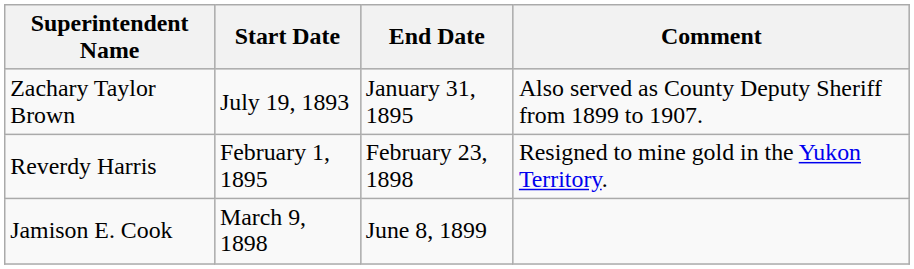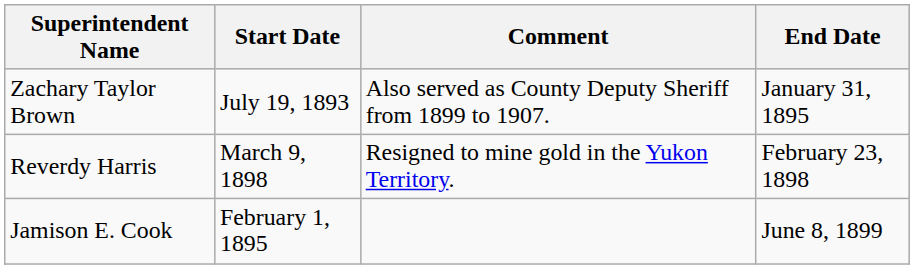columns swapped: End Date <-> Comment
Reverdy Harris | Start Date: February 1, 1895 -> March 9, 1898
Jamison E. Cook | Start Date: March 9, 1898 -> February 1, 1895
